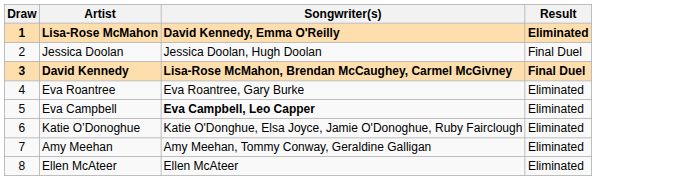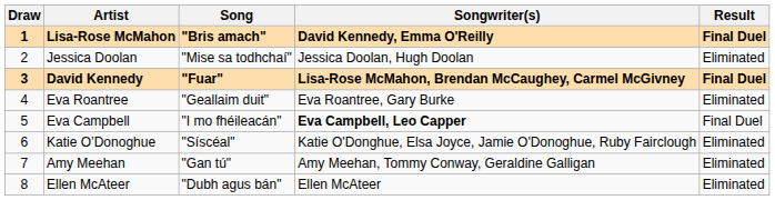+ column: Song | "Bris amach" | "Mise sa todhchaí" | "Fuar" | "Geallaim duit" | "I mo fhéileacán" | "Síscéal" | "Gan tú" | "Dubh agus bán"
Lisa-Rose McMahon | Result: Eliminated -> Final Duel
Jessica Doolan | Result: Final Duel -> Eliminated
Eva Campbell | Result: Eliminated -> Final Duel
